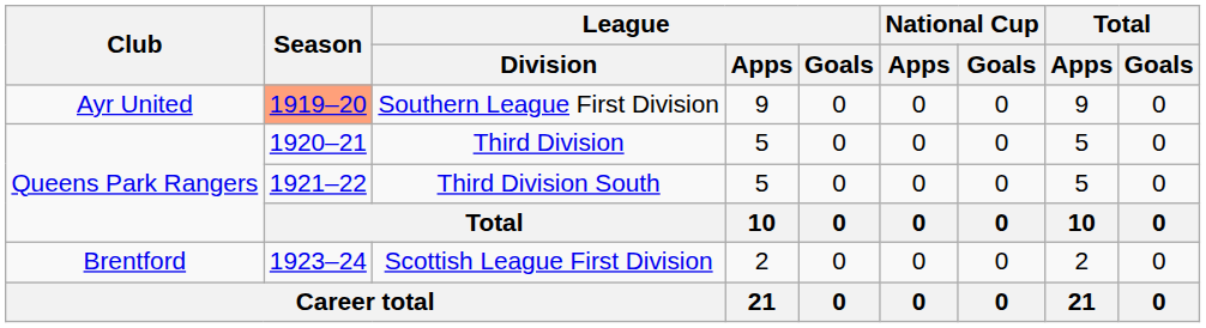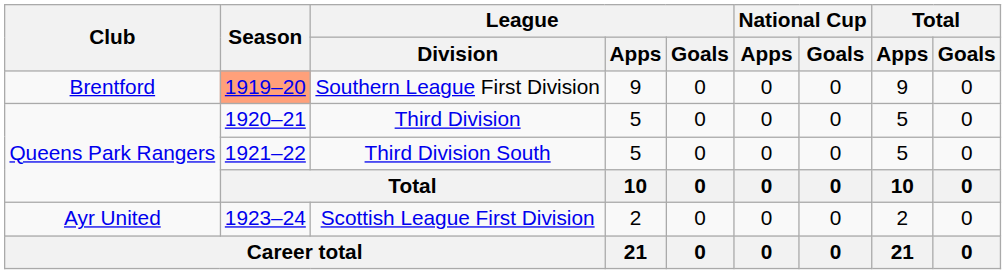Southern League First Division | Club: Ayr United -> Brentford
Scottish League First Division | Club: Brentford -> Ayr United
